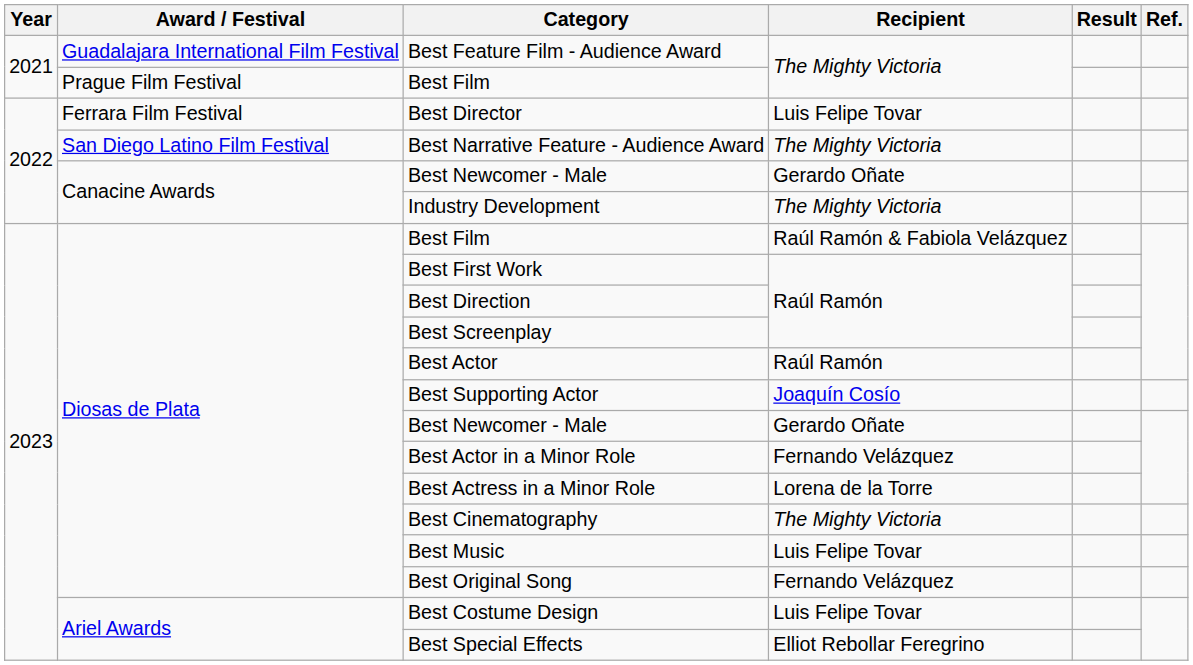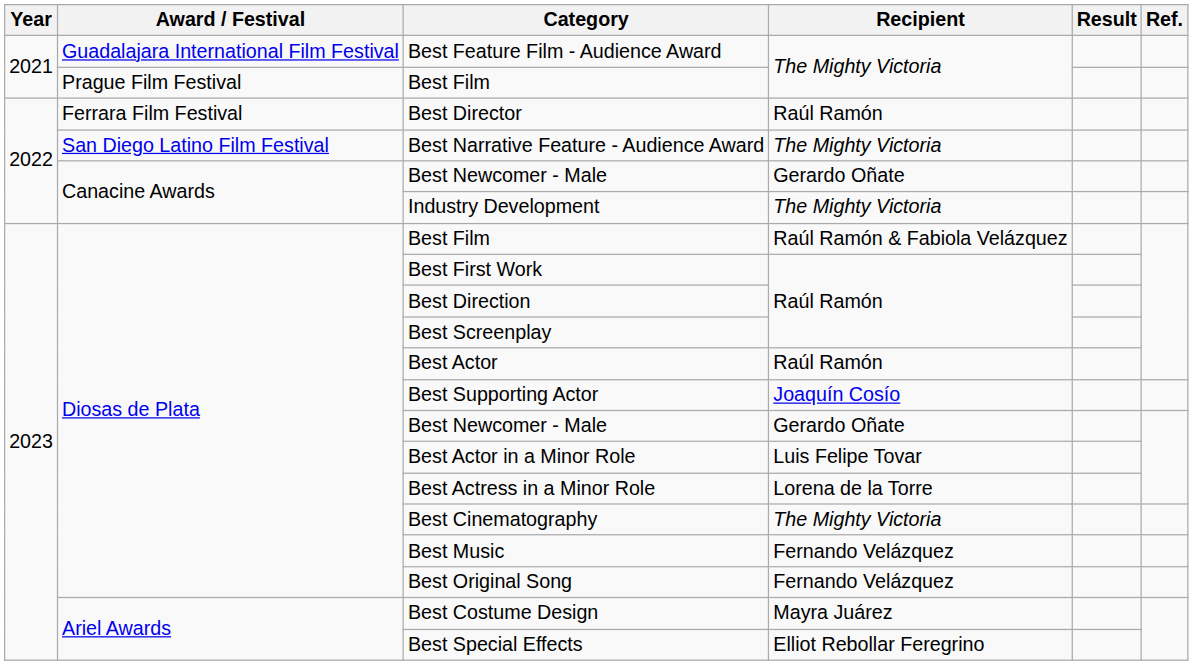Best Director | Recipient: Luis Felipe Tovar -> Raúl Ramón
Best Actor in a Minor Role | Recipient: Fernando Velázquez -> Luis Felipe Tovar
Best Music | Recipient: Luis Felipe Tovar -> Fernando Velázquez
Best Costume Design | Recipient: Luis Felipe Tovar -> Mayra Juárez
